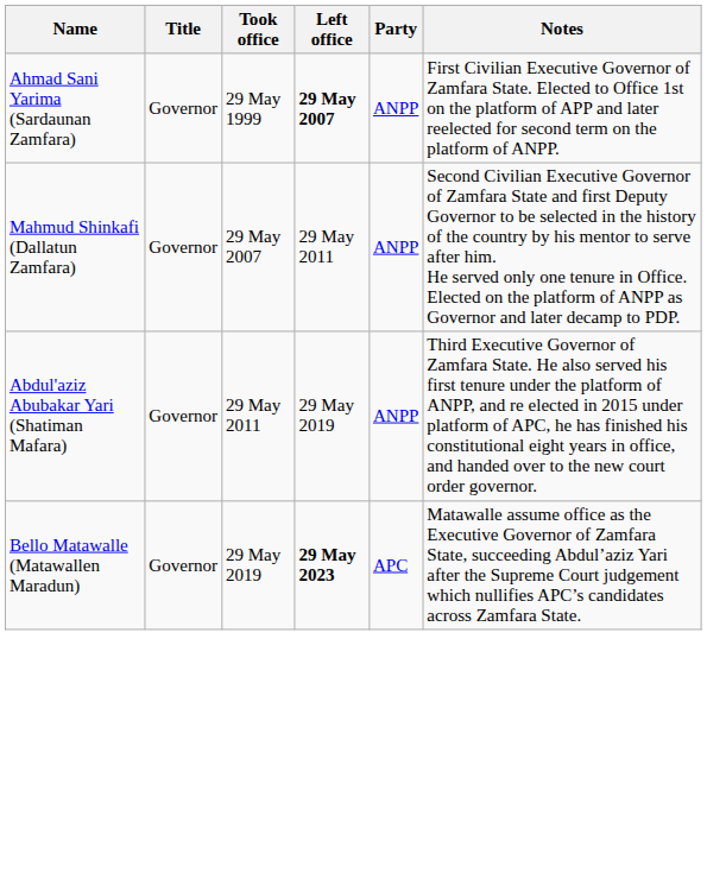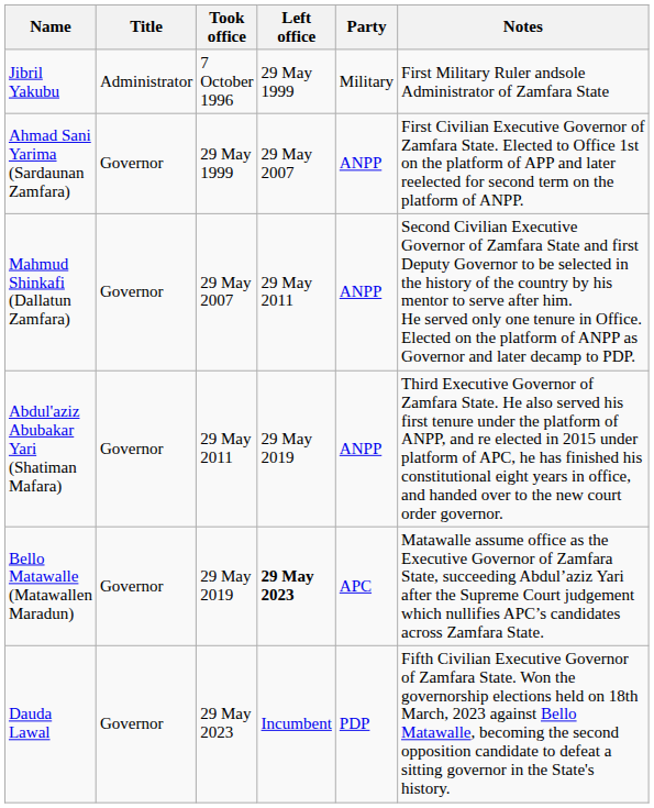+ row: Jibril Yakubu | Administrator | 7 October 1996 | 29 May 1999 | Military | First Military Ruler andsole Administrator of Zamfara State
Ahmad Sani Yarima (Sardaunan Zamfara) | Left office: bold -> normal
+ row: Dauda Lawal | Governor | 29 May 2023 | Incumbent | PDP | Fifth Civilian Executive Governor of Zamfara State. Won the governorship elections held on 18th March, 2023 against Bello Matawalle, becoming the second opposition candidate to defeat a sitting governor in the State's history.
